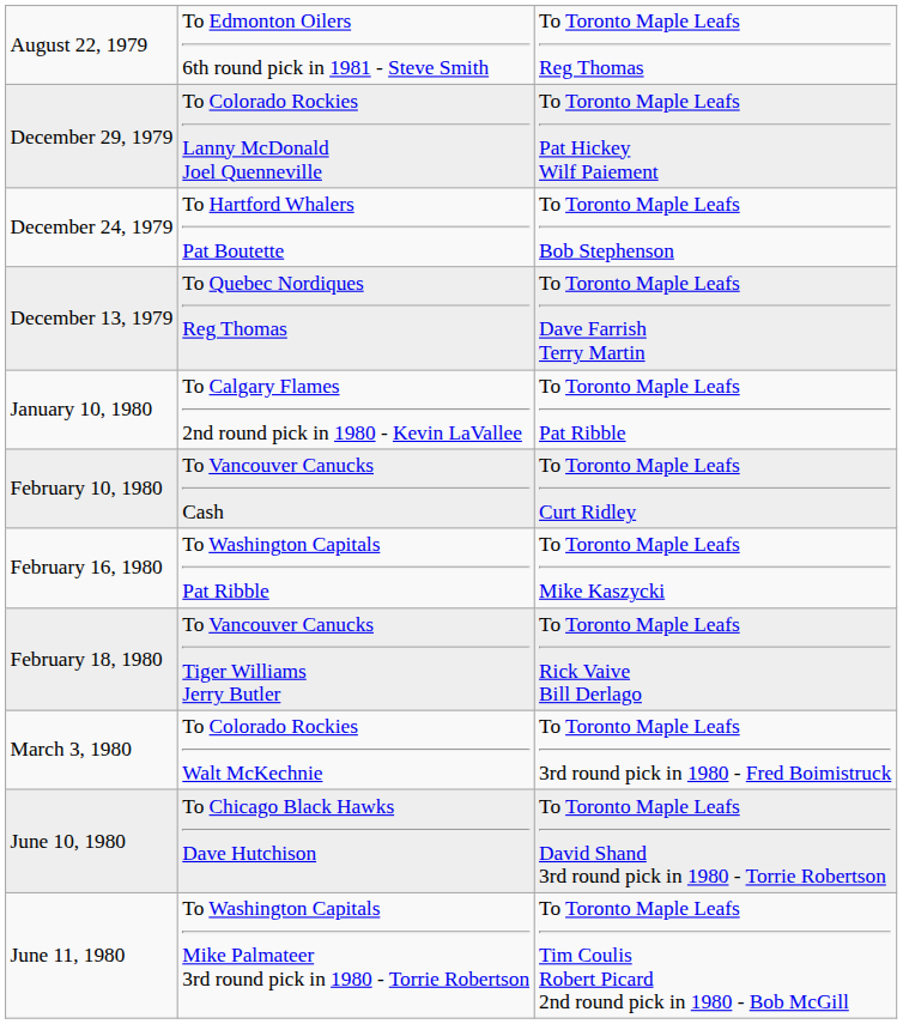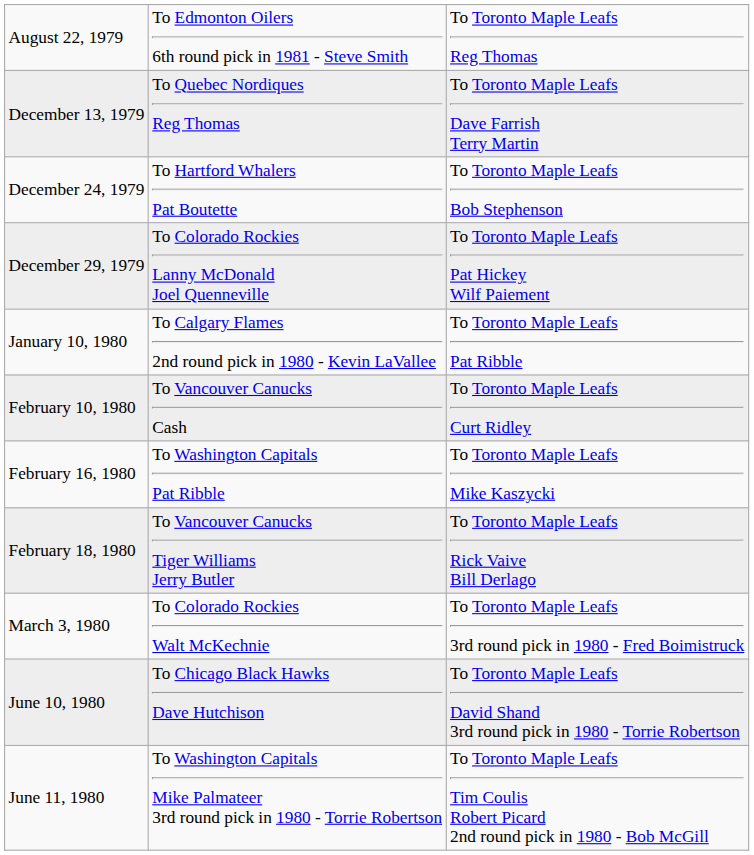rows swapped: December 13, 1979 <-> December 29, 1979
